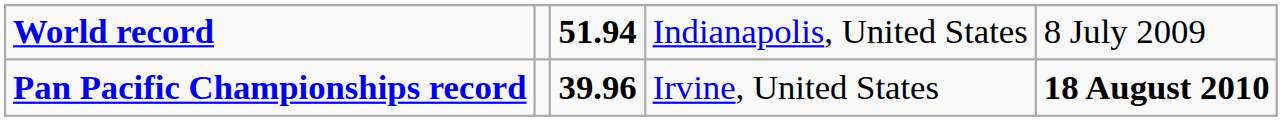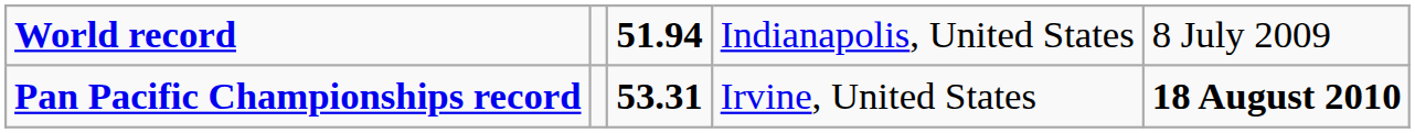Pan Pacific Championships record | column 3: 39.96 -> 53.31
